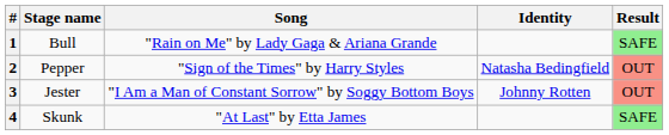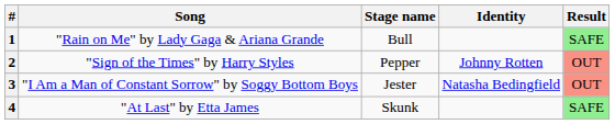columns swapped: Stage name <-> Song
2 | Identity: Natasha Bedingfield -> Johnny Rotten
3 | Identity: Johnny Rotten -> Natasha Bedingfield
